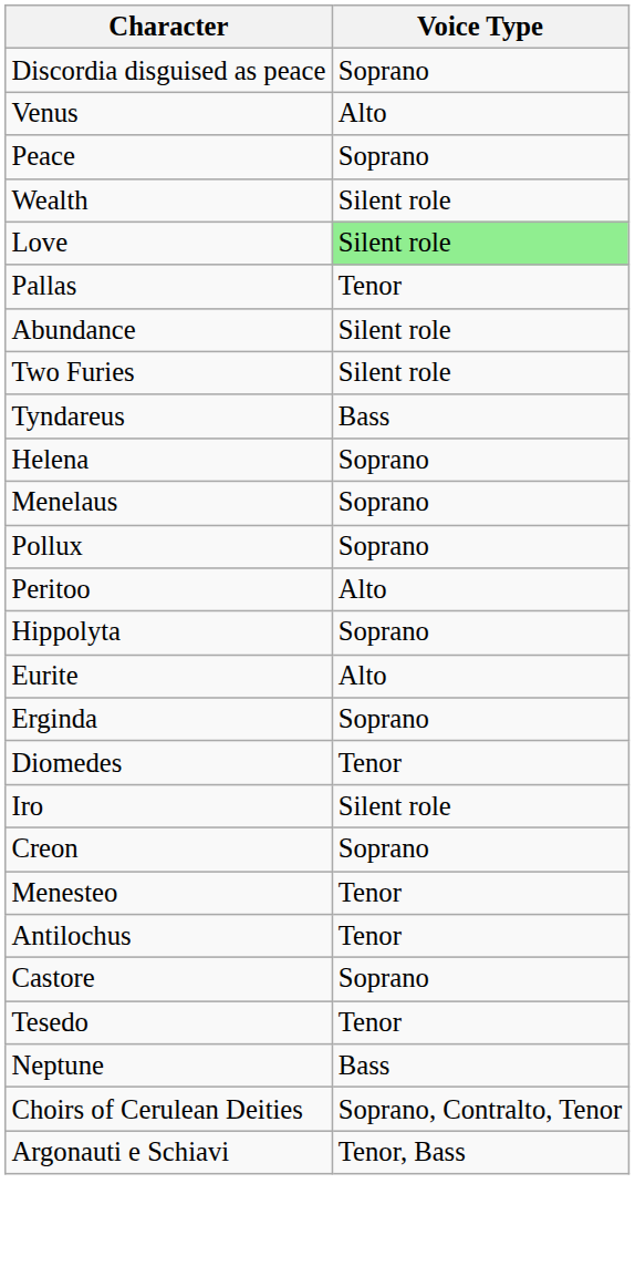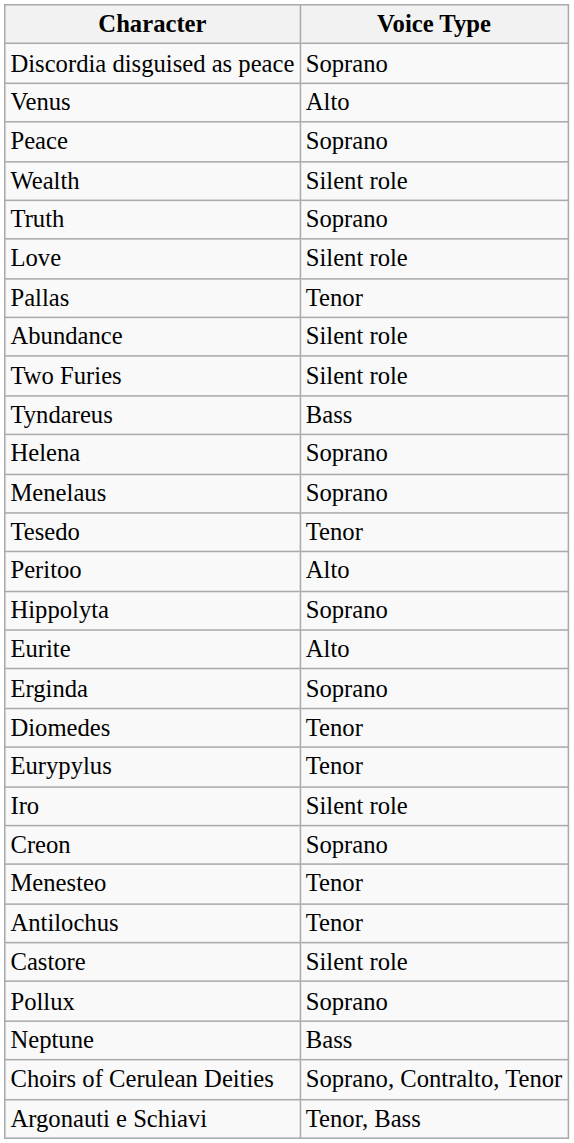+ row: Truth | Soprano
Love | Voice Type: lightgreen background -> no background
rows swapped: Tesedo <-> Pollux
+ row: Eurypylus | Tenor
Castore | Voice Type: Soprano -> Silent role
